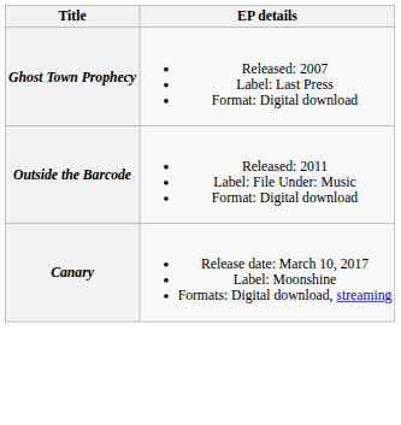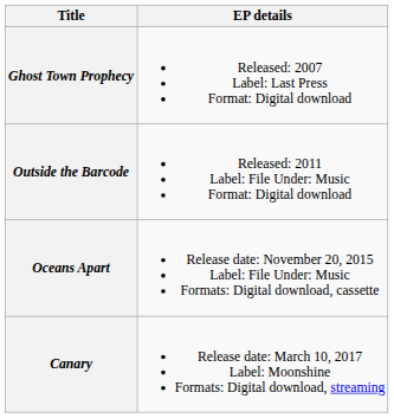+ row: Oceans Apart | Release date: November 20, 2015 Label: File Under: Music Formats: Digital download, cassette
